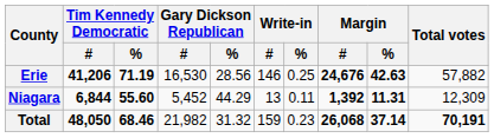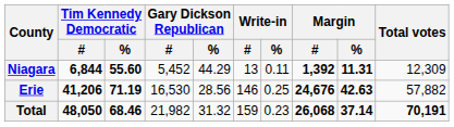rows swapped: Erie <-> Niagara
